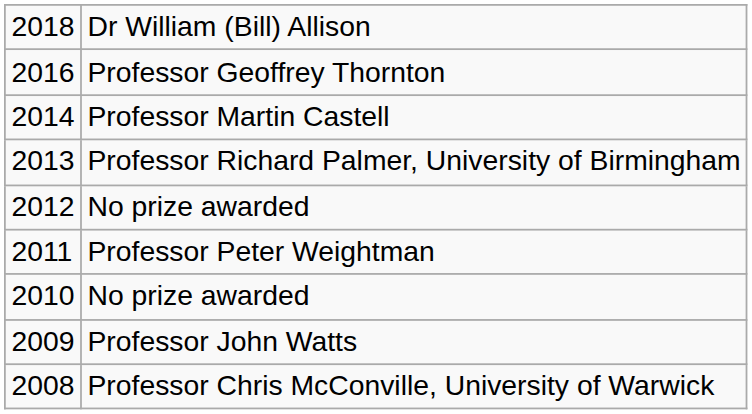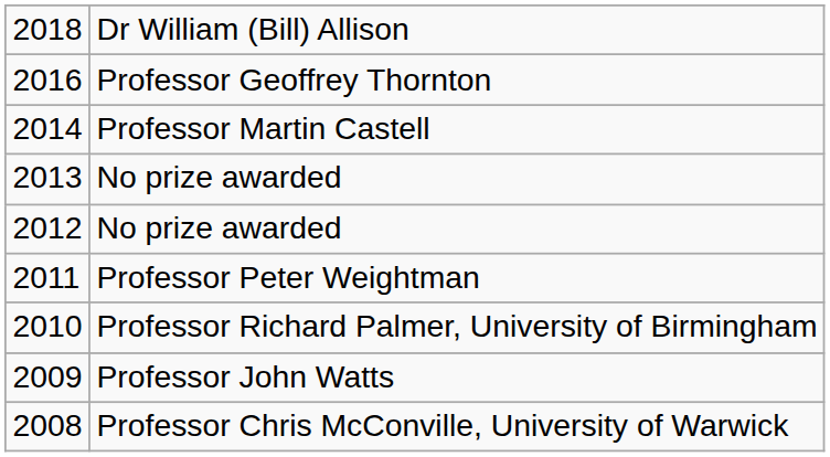2013 | column 2: Professor Richard Palmer, University of Birmingham -> No prize awarded
2010 | column 2: No prize awarded -> Professor Richard Palmer, University of Birmingham
